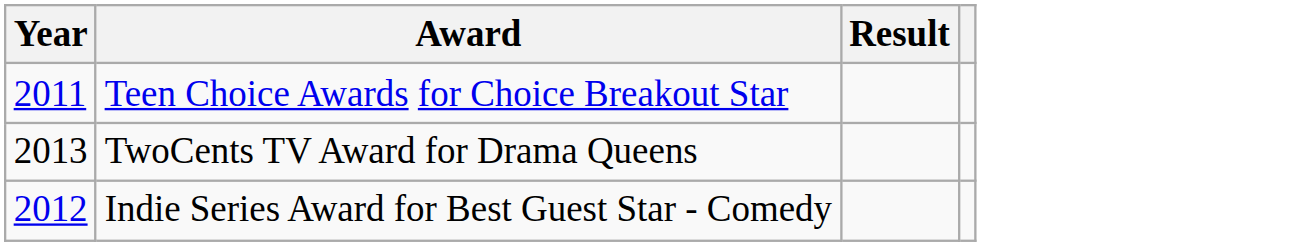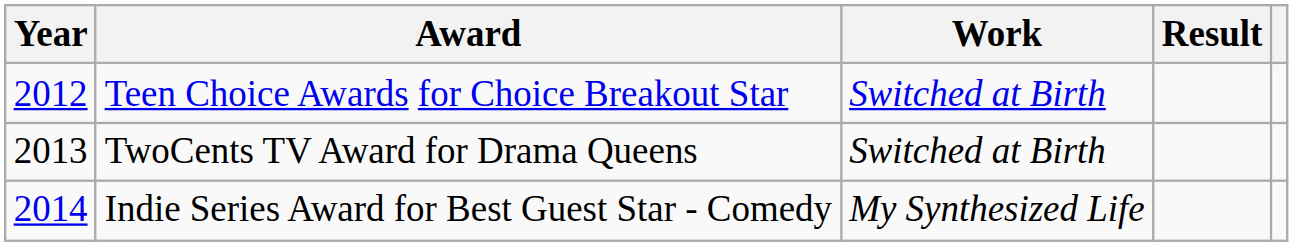+ column: Work | Switched at Birth | Switched at Birth | My Synthesized Life
Teen Choice Awards for Choice Breakout Star | Year: 2011 -> 2012
Indie Series Award for Best Guest Star - Comedy | Year: 2012 -> 2014
